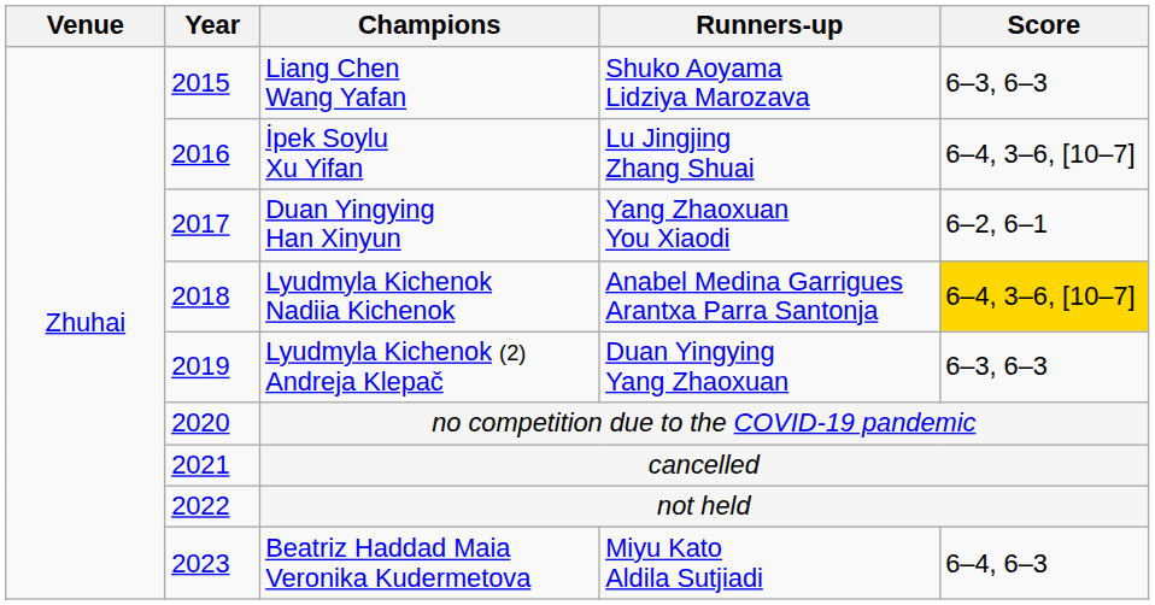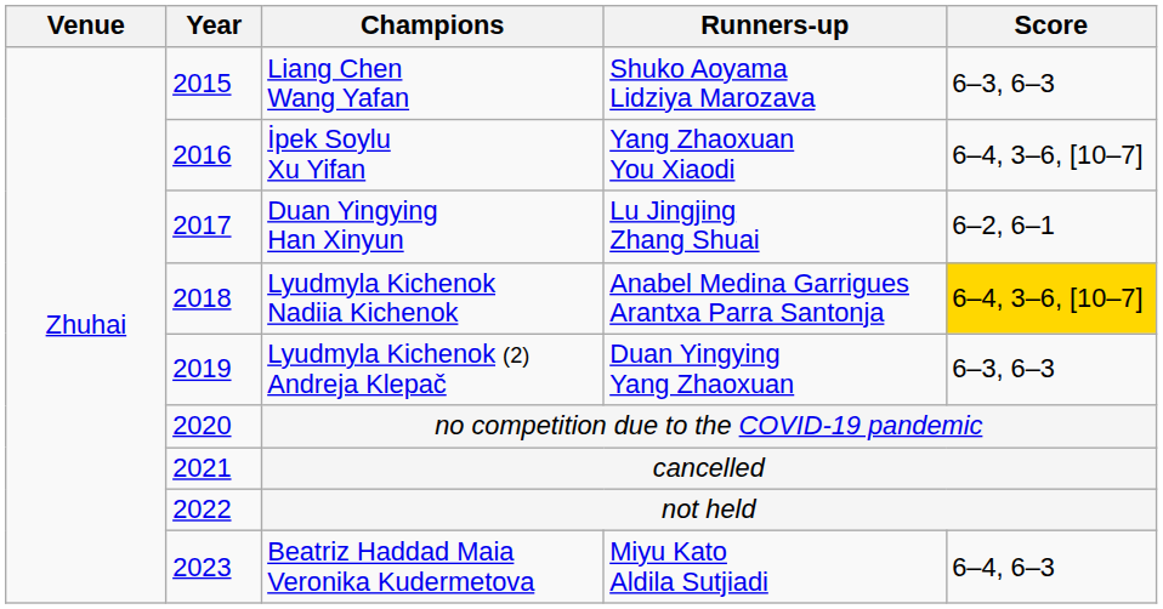İpek Soylu Xu Yifan | Runners-up: Lu Jingjing Zhang Shuai -> Yang Zhaoxuan You Xiaodi
Duan Yingying Han Xinyun | Runners-up: Yang Zhaoxuan You Xiaodi -> Lu Jingjing Zhang Shuai
